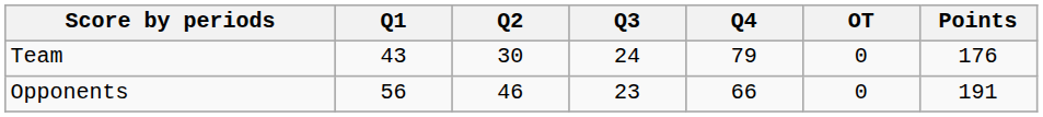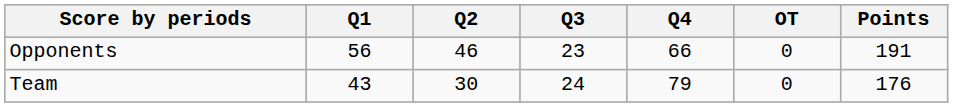rows swapped: Team <-> Opponents
